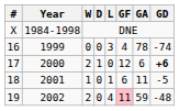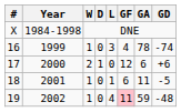16 | W: 0 -> 1
17 | GD: bold -> normal
19 | W: 2 -> 1
